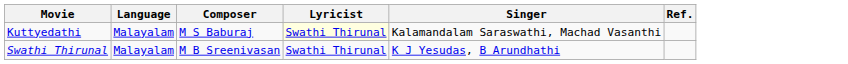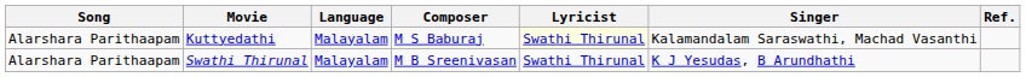+ column: Song | Alarshara Parithaapam | Alarshara Parithaapam
